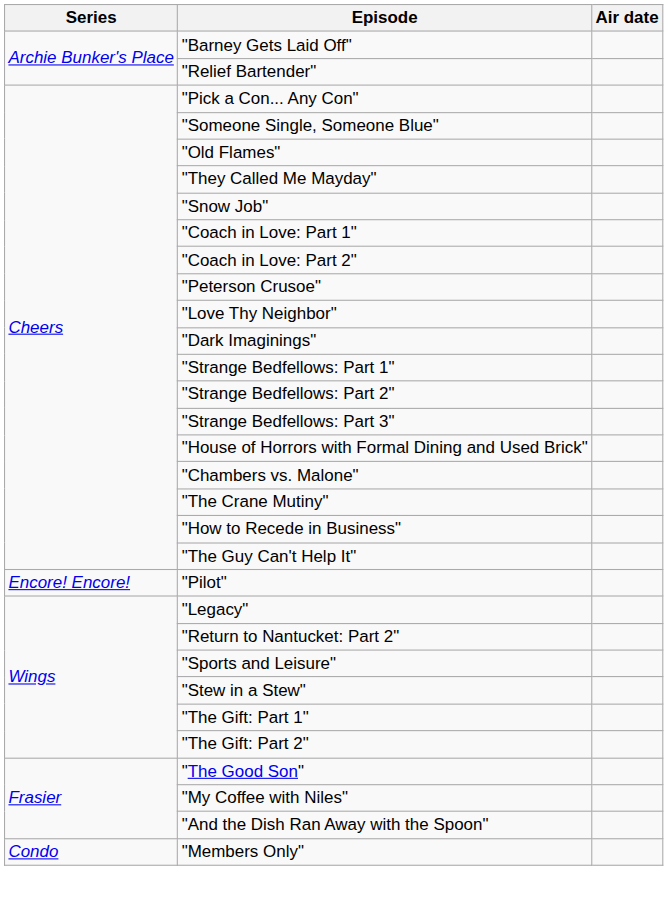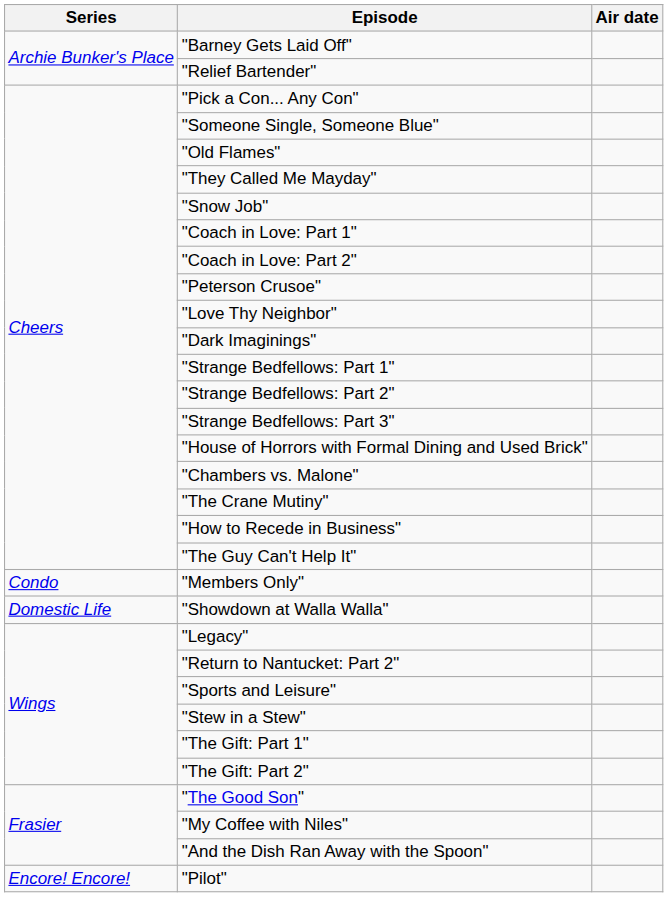rows swapped: "Members Only" <-> "Pilot"
+ row: Domestic Life | "Showdown at Walla Walla"
